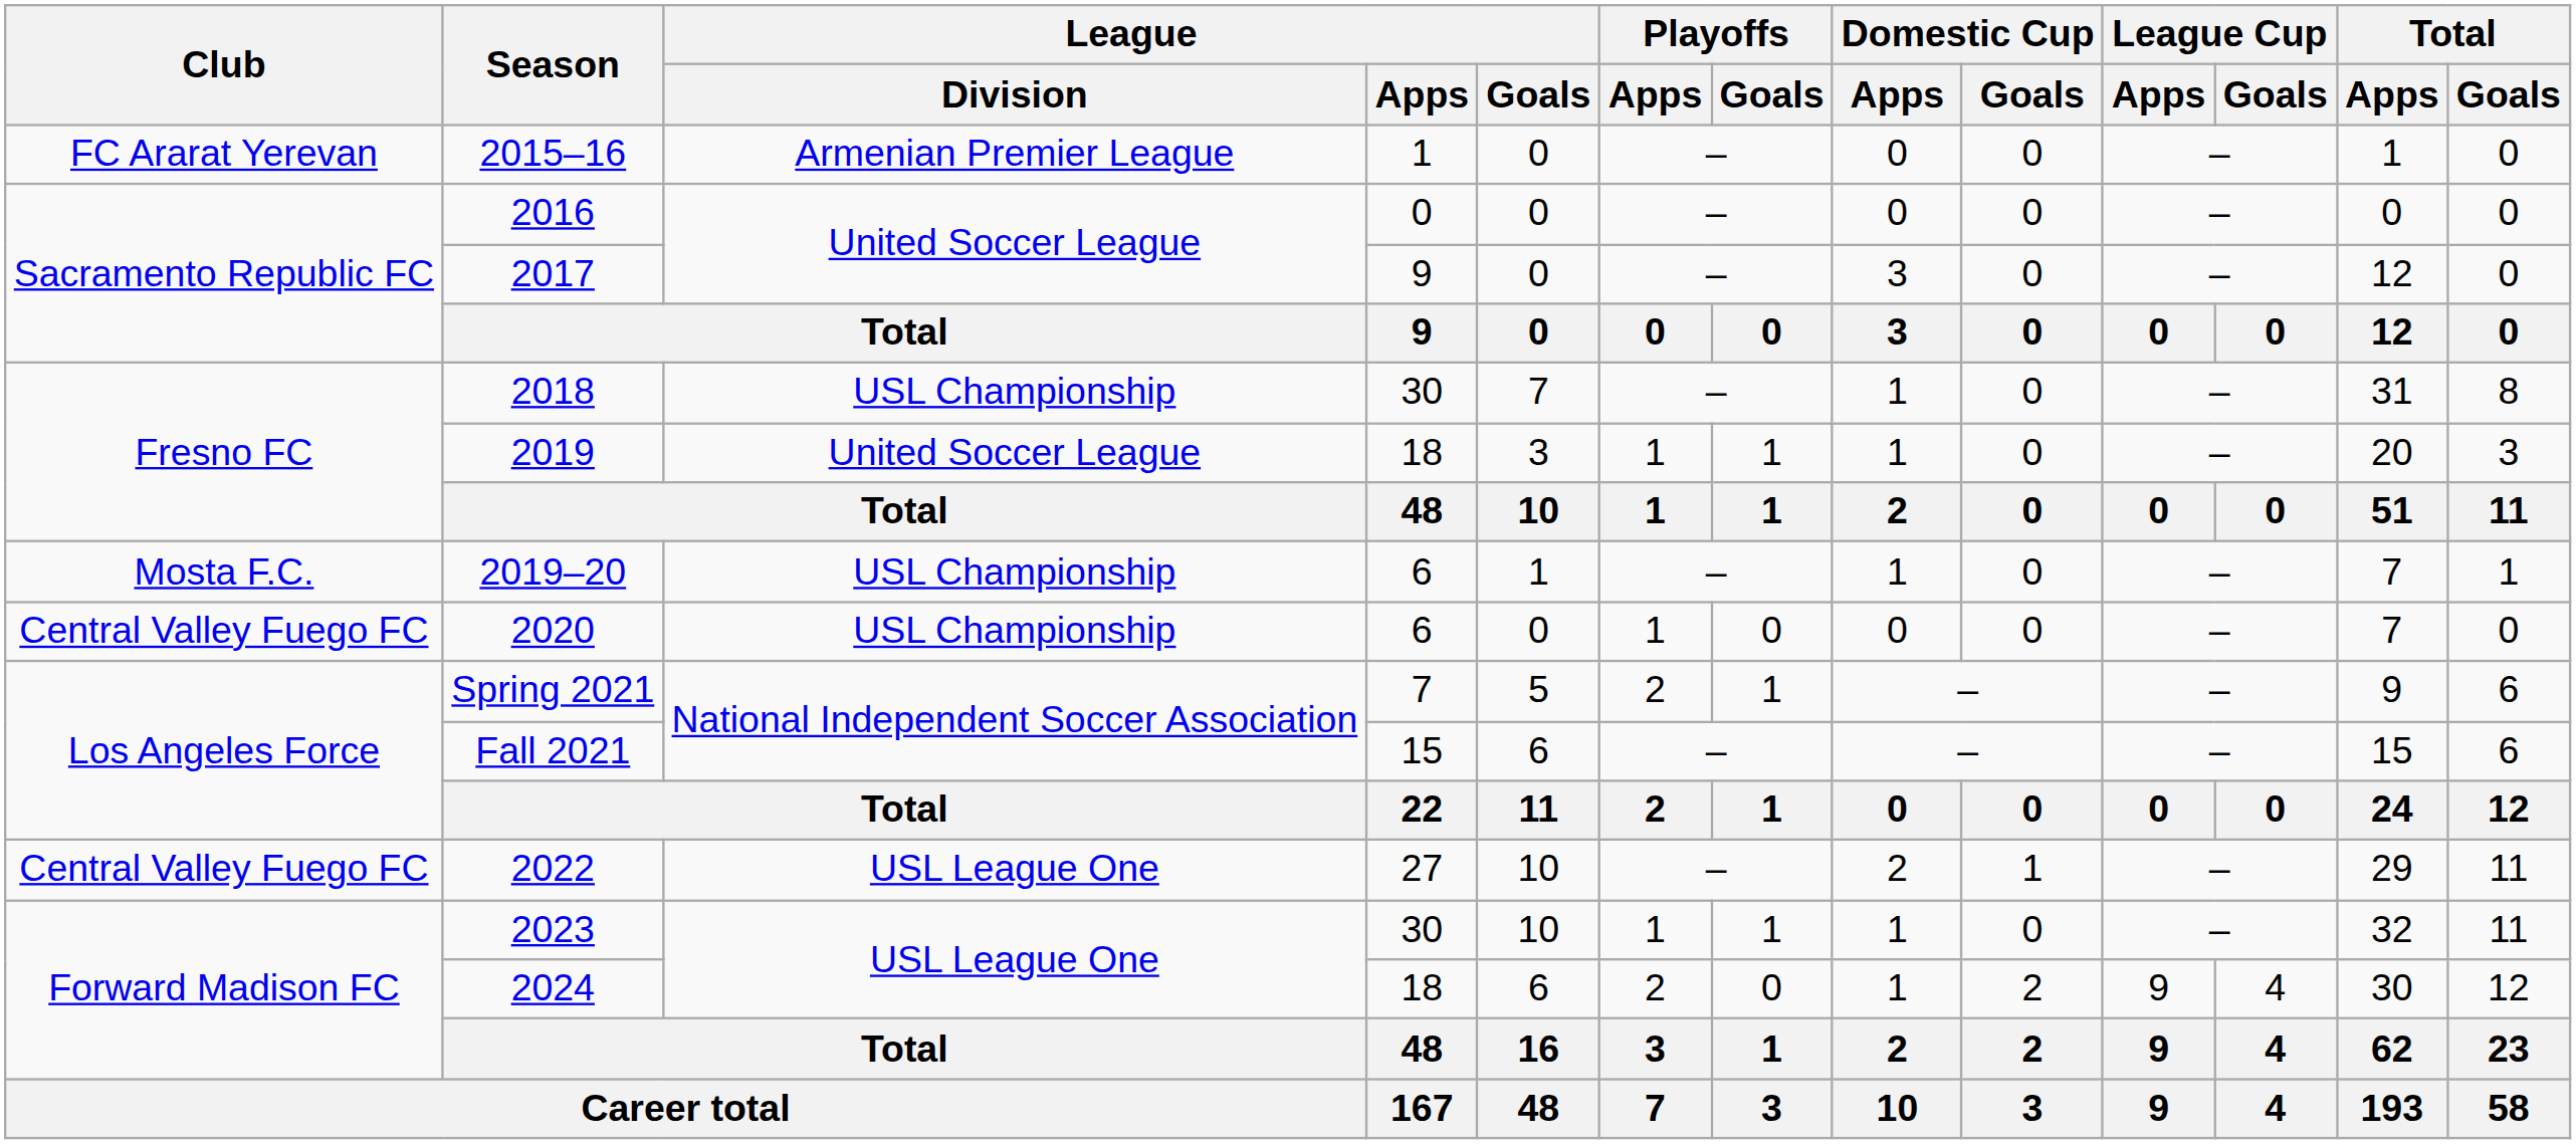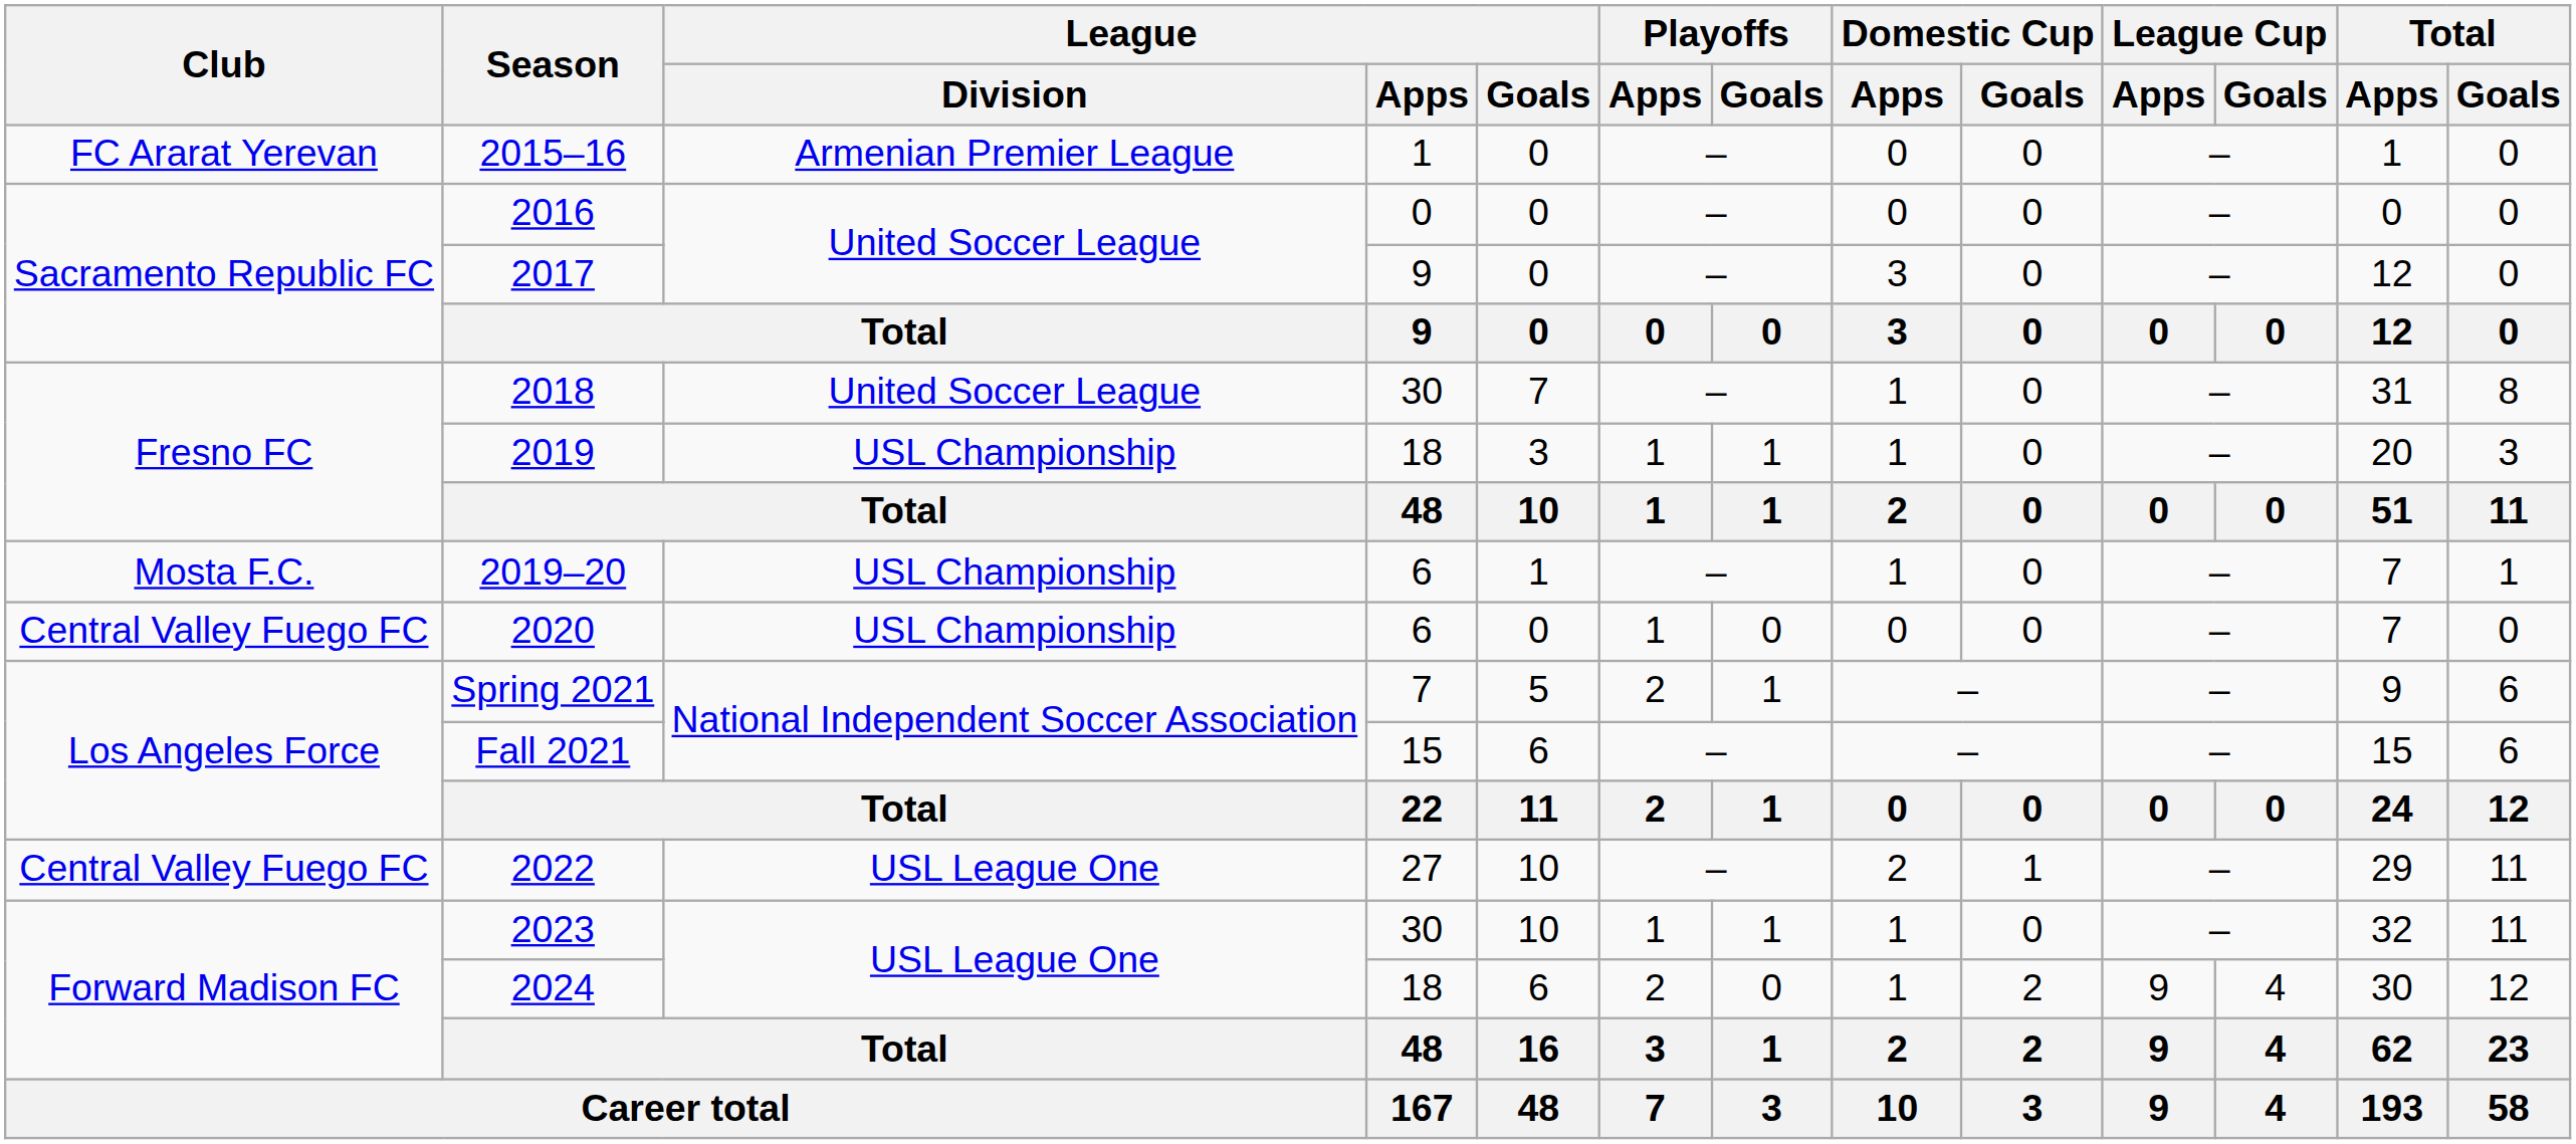2018 | League / Division: USL Championship -> United Soccer League
2019 | League / Division: United Soccer League -> USL Championship
